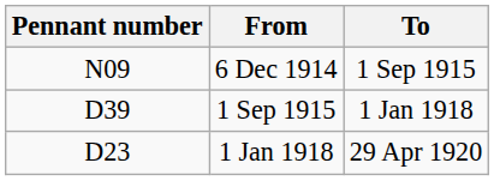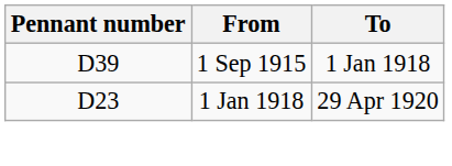- row: N09 | 6 Dec 1914 | 1 Sep 1915
